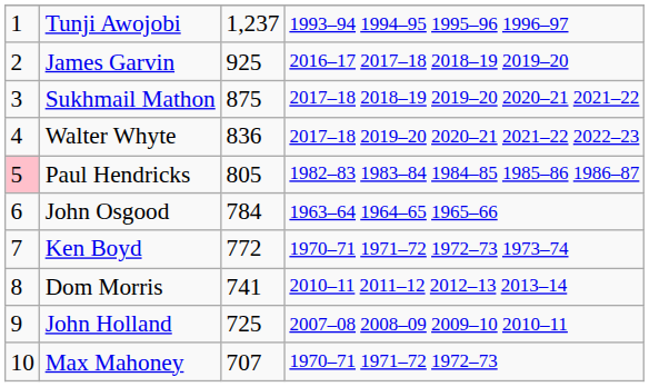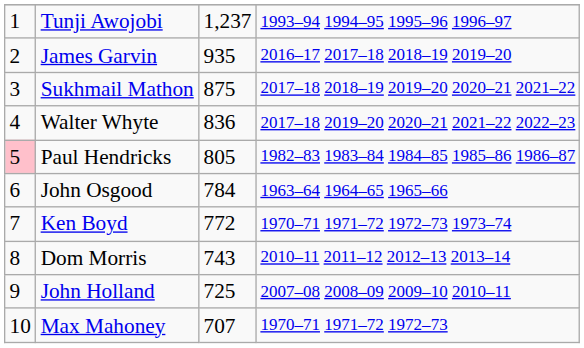James Garvin | column 3: 925 -> 935
Dom Morris | column 3: 741 -> 743
